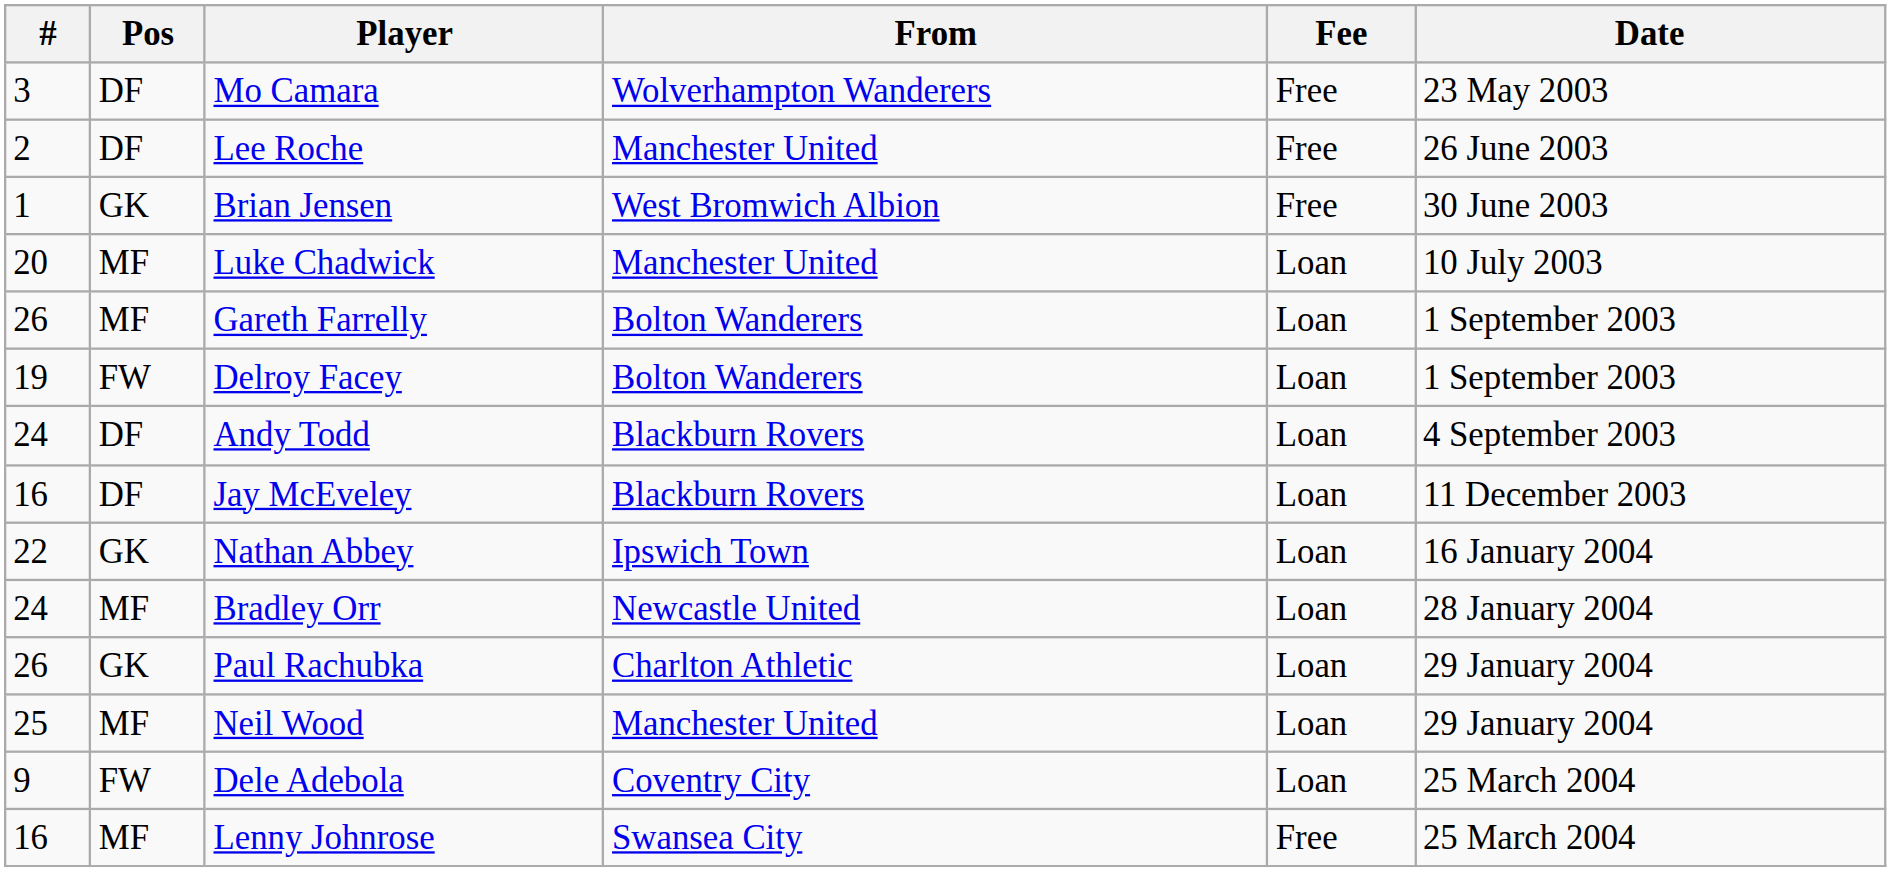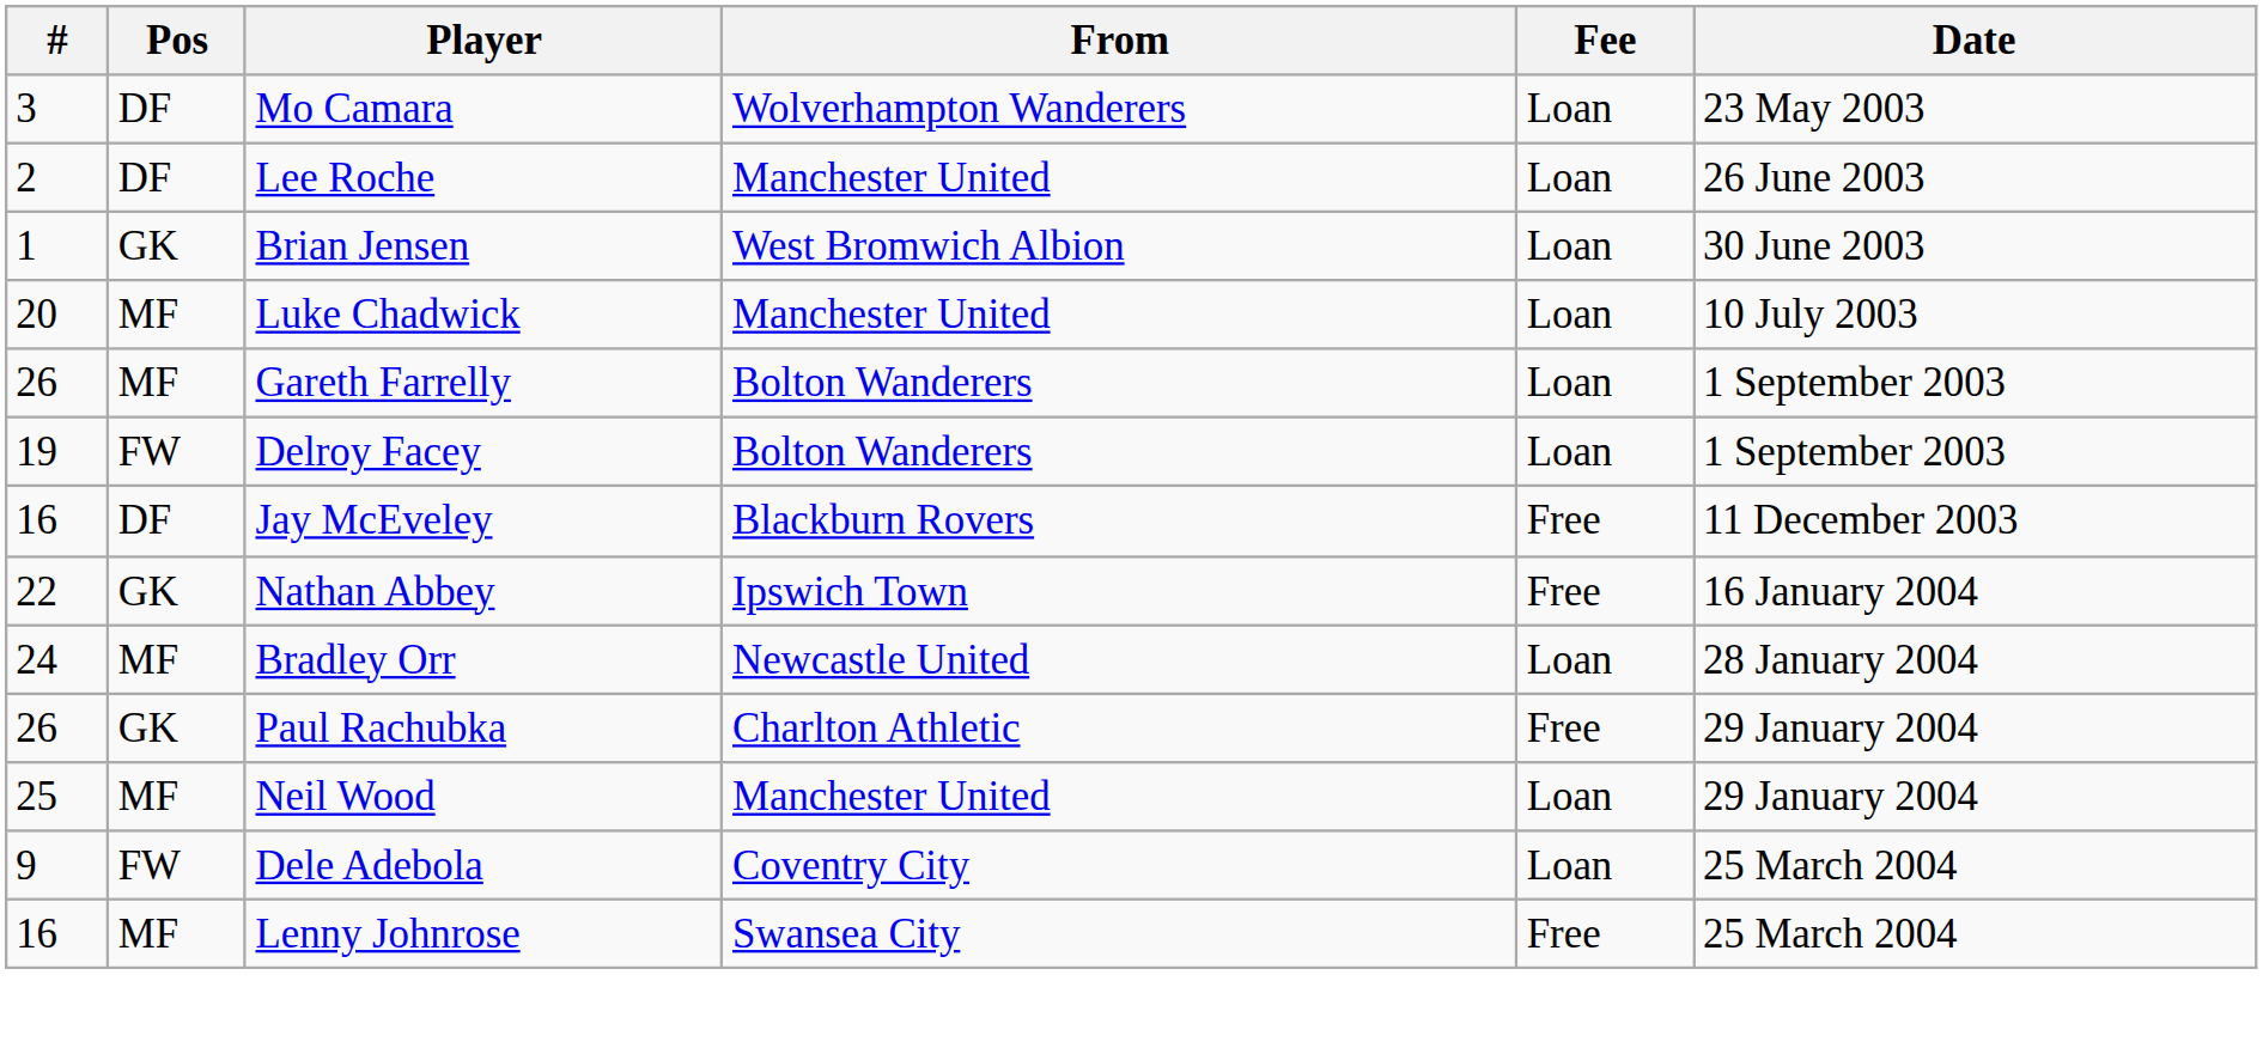Mo Camara | Fee: Free -> Loan
Lee Roche | Fee: Free -> Loan
Brian Jensen | Fee: Free -> Loan
- row: 24 | DF | Andy Todd | Blackburn Rovers | Loan | 4 September 2003
Jay McEveley | Fee: Loan -> Free
Nathan Abbey | Fee: Loan -> Free
Paul Rachubka | Fee: Loan -> Free
